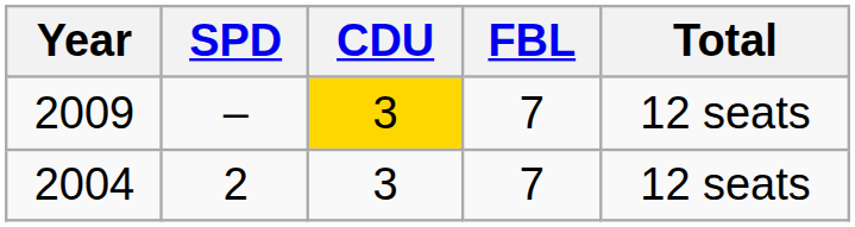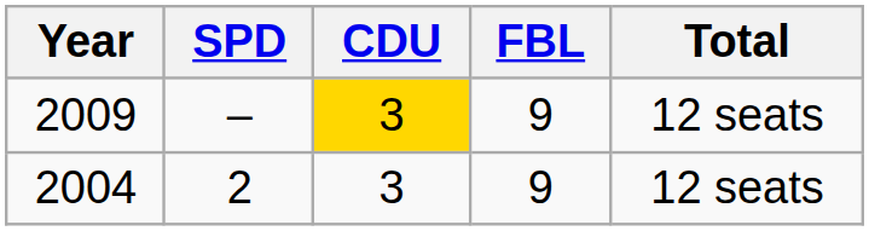2009 | FBL: 7 -> 9
2004 | FBL: 7 -> 9
